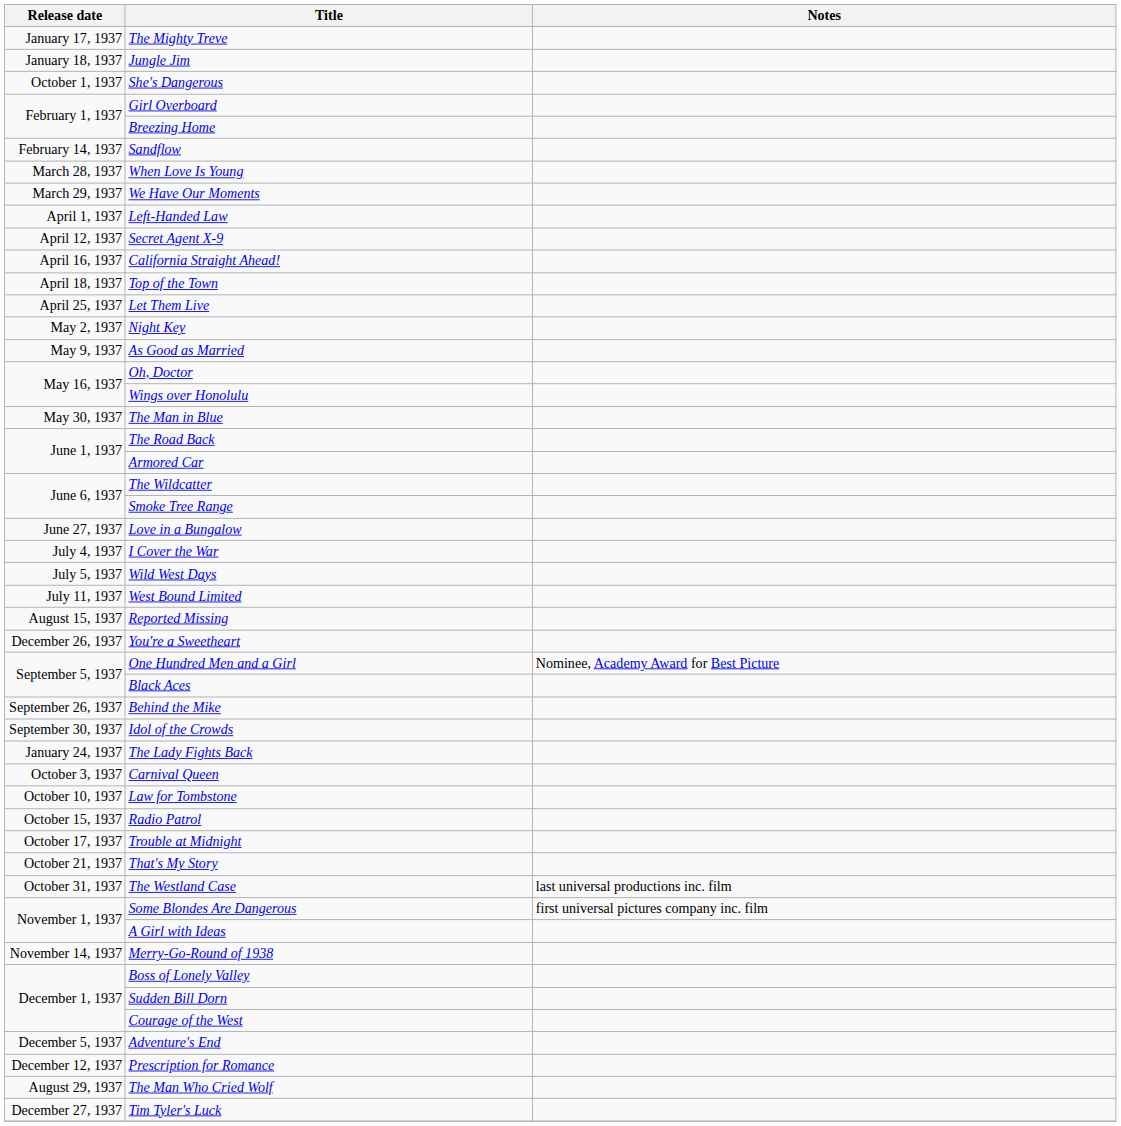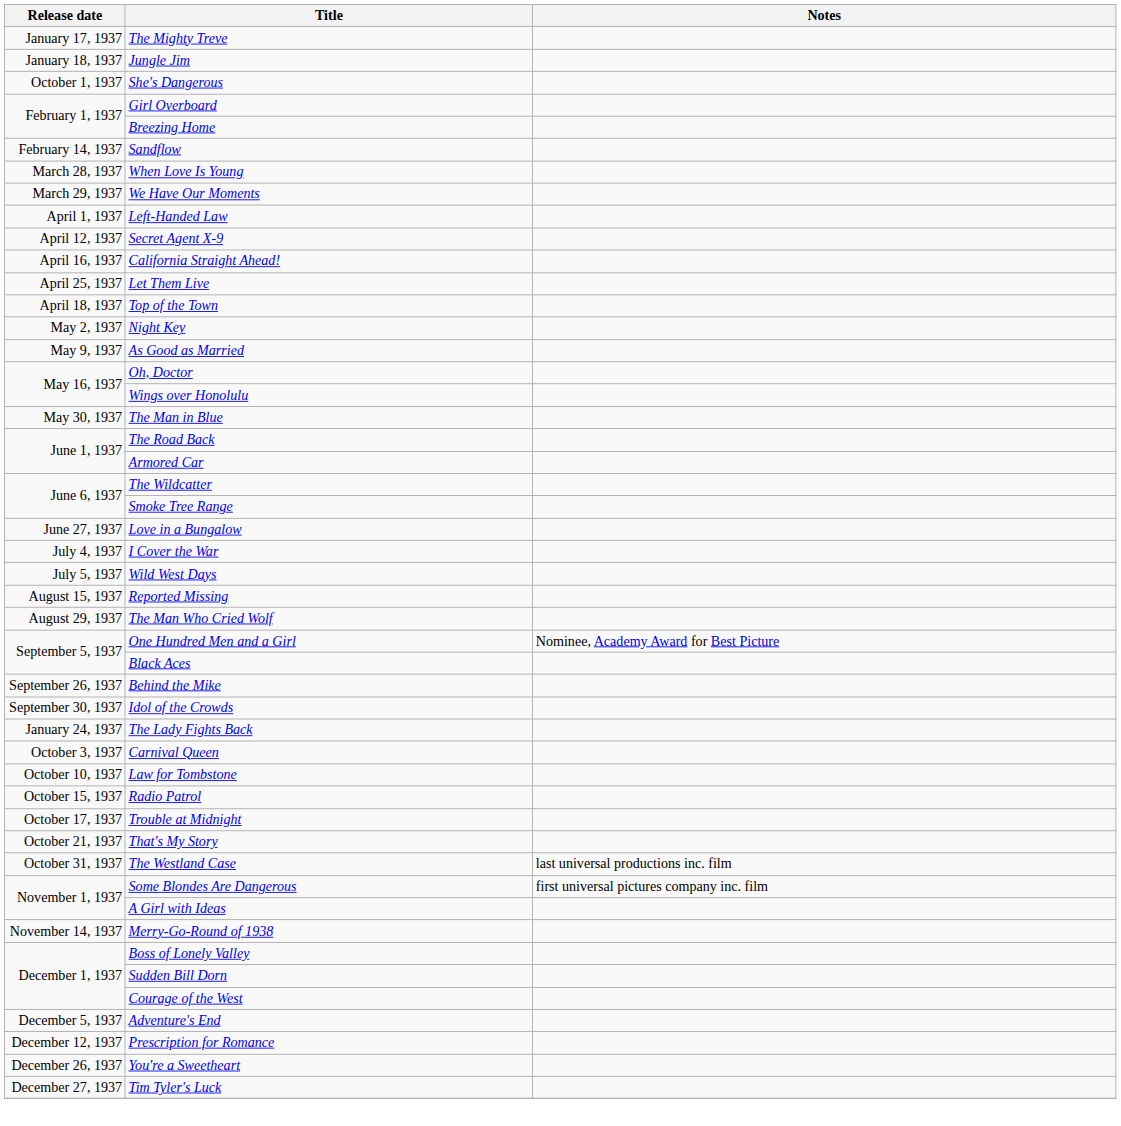rows swapped: Top of the Town <-> Let Them Live
- row: July 11, 1937 | West Bound Limited
rows swapped: The Man Who Cried Wolf <-> You're a Sweetheart
